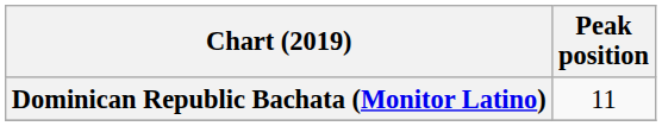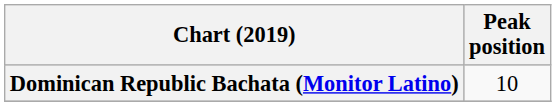Dominican Republic Bachata (Monitor Latino) | Peak position: 11 -> 10
